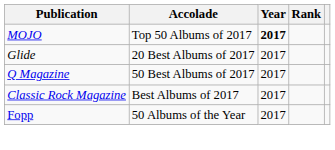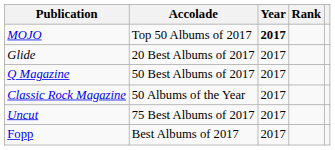Classic Rock Magazine | Accolade: Best Albums of 2017 -> 50 Albums of the Year
+ row: Uncut | 75 Best Albums of 2017 | 2017
Fopp | Accolade: 50 Albums of the Year -> Best Albums of 2017
